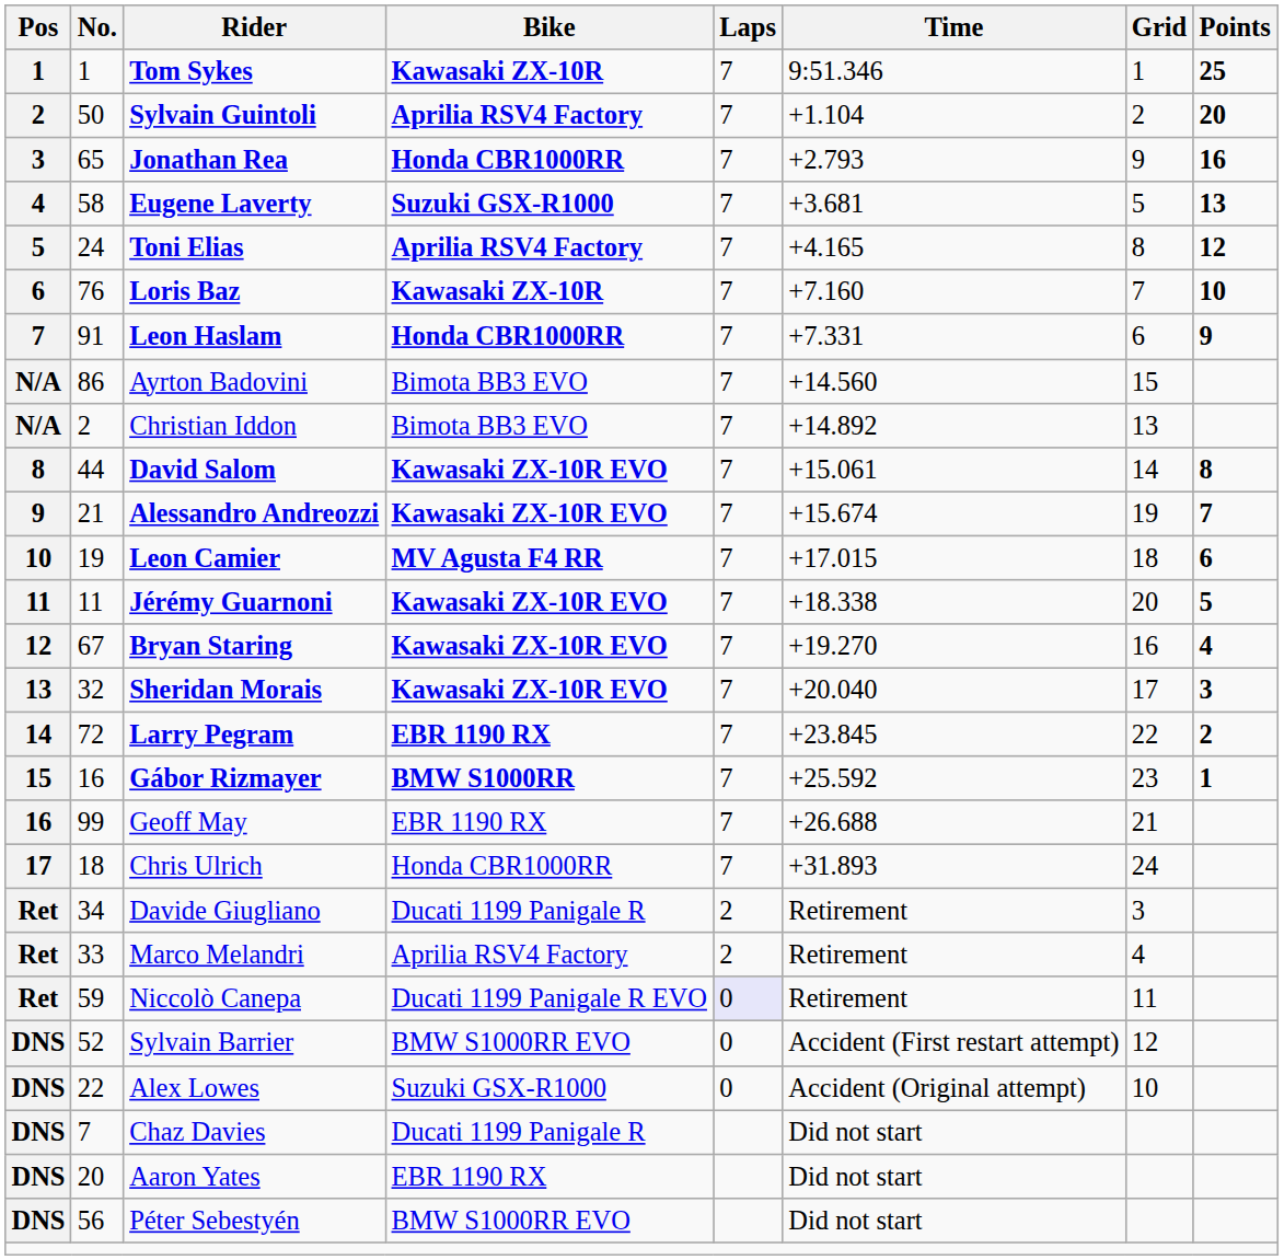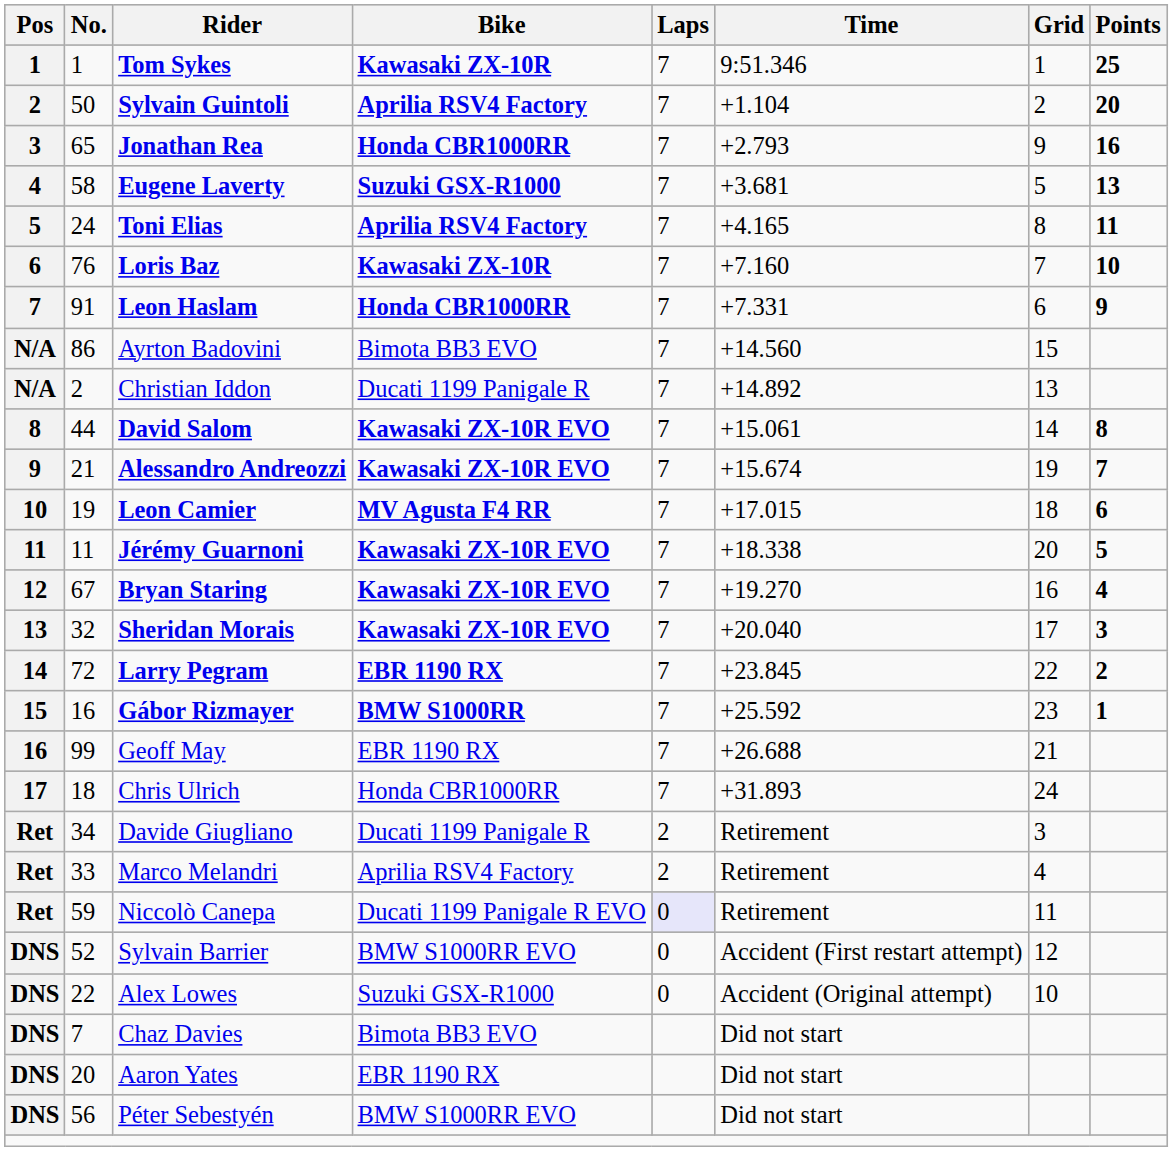Toni Elias | Points: 12 -> 11
Christian Iddon | Bike: Bimota BB3 EVO -> Ducati 1199 Panigale R
Chaz Davies | Bike: Ducati 1199 Panigale R -> Bimota BB3 EVO
